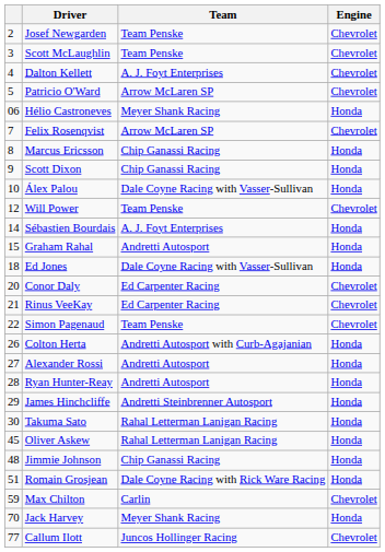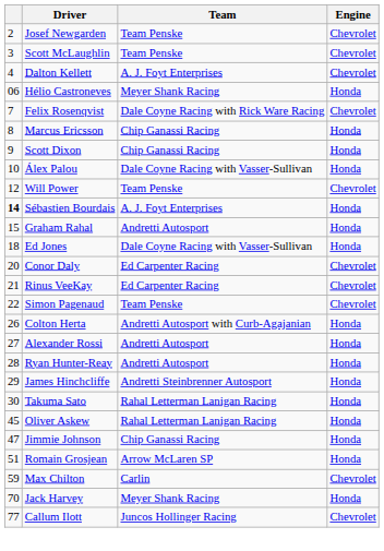- row: 5 | Patricio O'Ward | Arrow McLaren SP | Chevrolet
Felix Rosenqvist | Team: Arrow McLaren SP -> Dale Coyne Racing with Rick Ware Racing
Sébastien Bourdais | column 1: normal -> bold
Jimmie Johnson | column 1: 48 -> 47
Romain Grosjean | Team: Dale Coyne Racing with Rick Ware Racing -> Arrow McLaren SP
